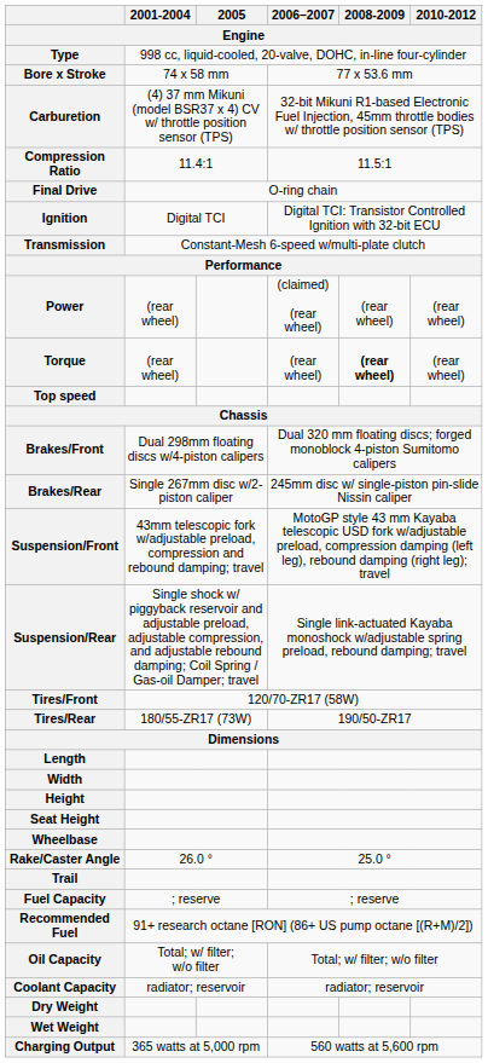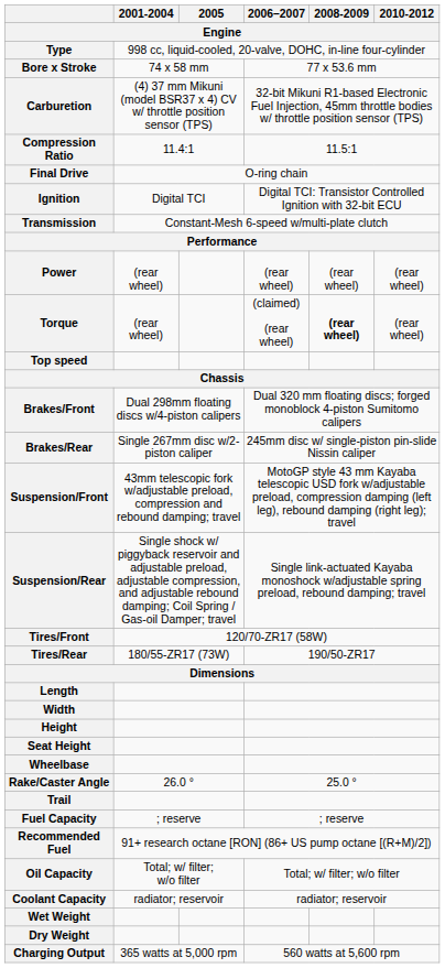Power | 2006–2007: (claimed) (rear wheel) -> (rear wheel)
Torque | 2006–2007: (rear wheel) -> (claimed) (rear wheel)
rows swapped: Dry Weight <-> Wet Weight
